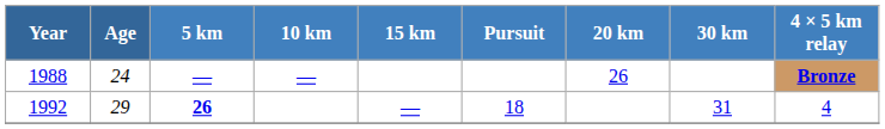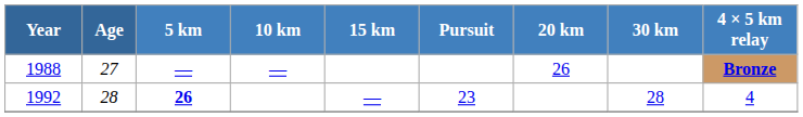1988 | Age: 24 -> 27
1992 | Age: 29 -> 28
1992 | Pursuit: 18 -> 23
1992 | 30 km: 31 -> 28
